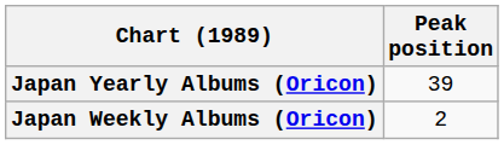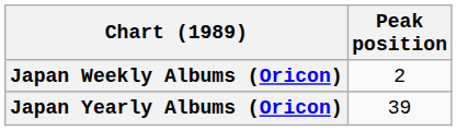rows swapped: Japan Weekly Albums (Oricon) <-> Japan Yearly Albums (Oricon)
